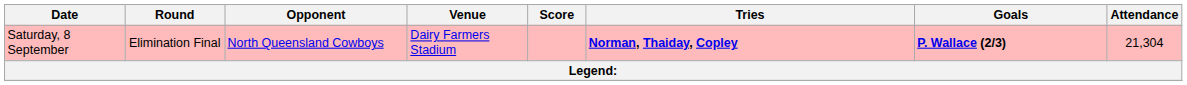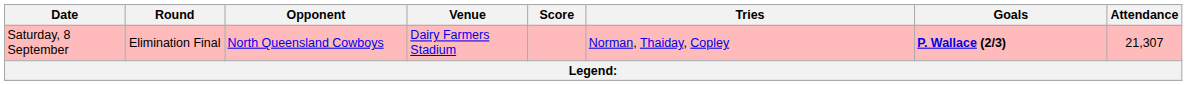Saturday, 8 September | Tries: bold -> normal
Saturday, 8 September | Attendance: 21,304 -> 21,307
